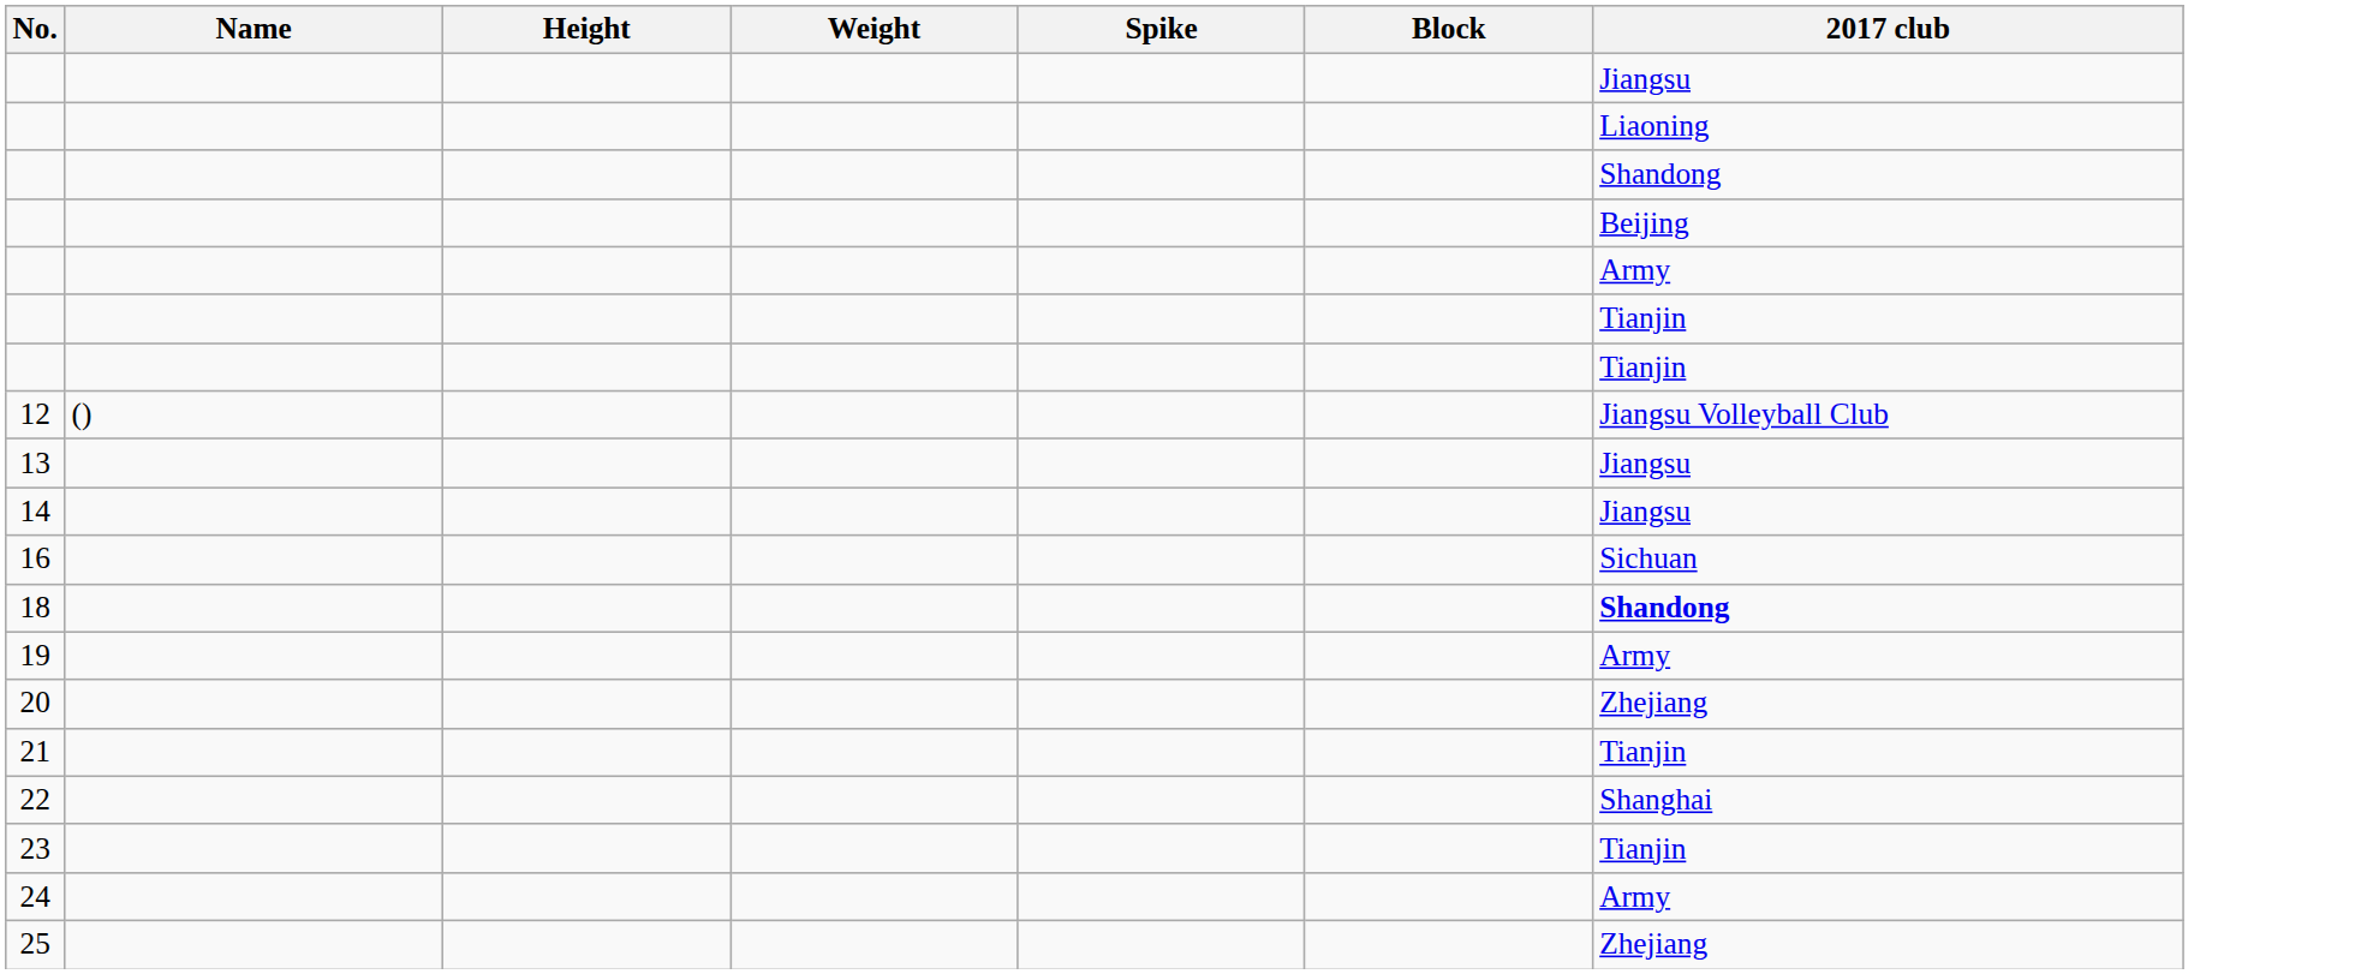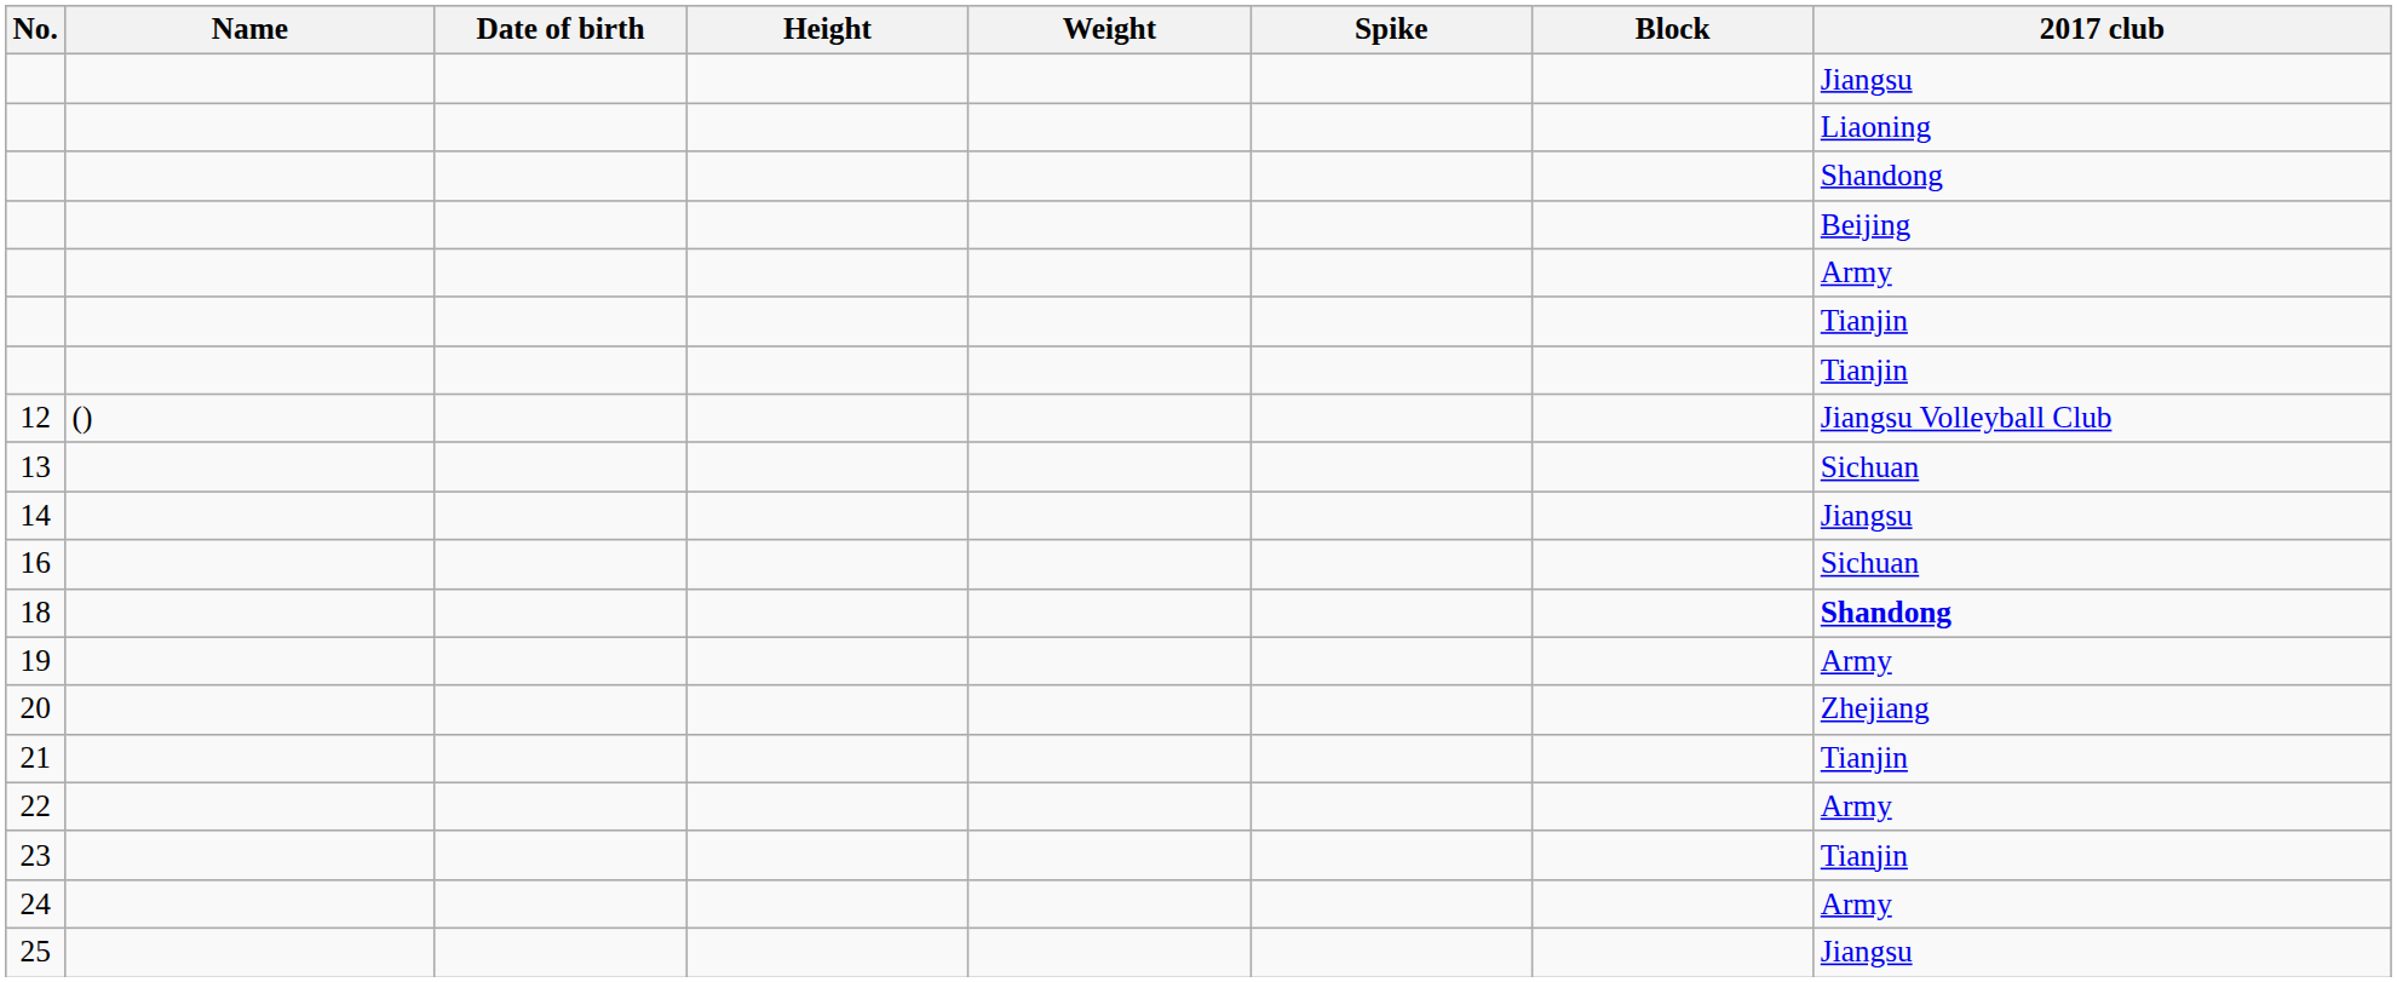+ column: Date of birth
13 | 2017 club: Jiangsu -> Sichuan
22 | 2017 club: Shanghai -> Army
25 | 2017 club: Zhejiang -> Jiangsu
